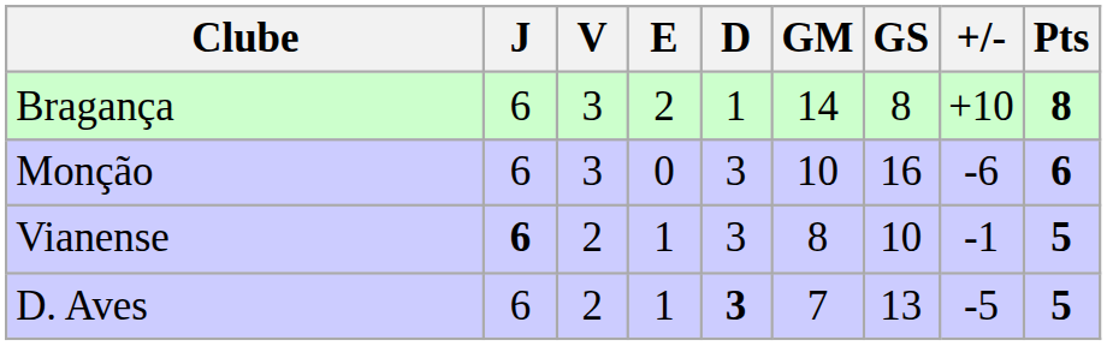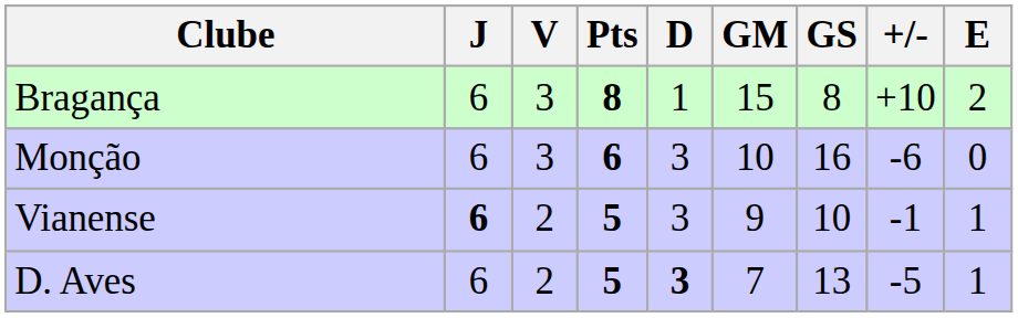columns swapped: E <-> Pts
Bragança | GM: 14 -> 15
Vianense | GM: 8 -> 9
